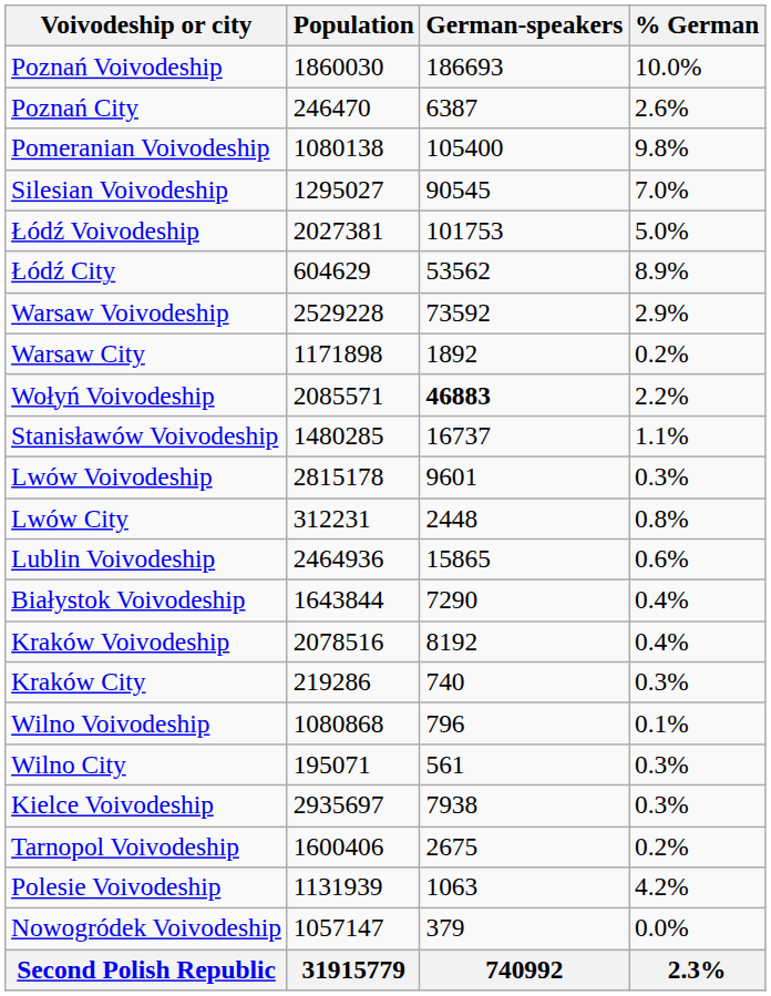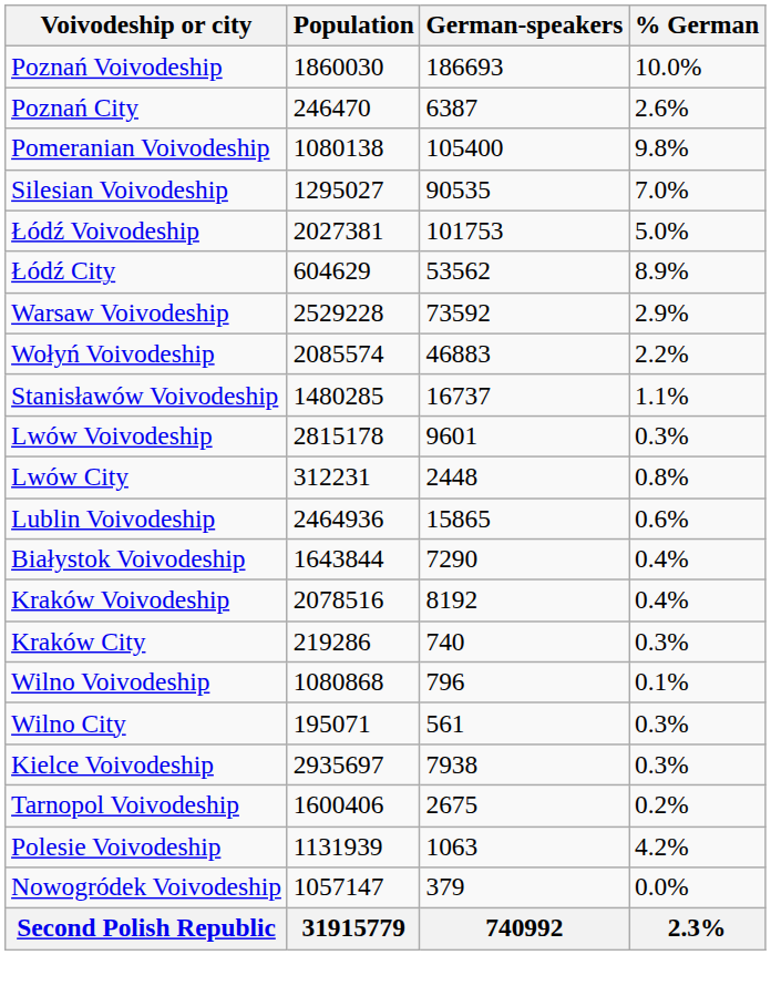Silesian Voivodeship | German-speakers: 90545 -> 90535
- row: Warsaw City | 1171898 | 1892 | 0.2%
Wołyń Voivodeship | Population: 2085571 -> 2085574
Wołyń Voivodeship | German-speakers: bold -> normal
